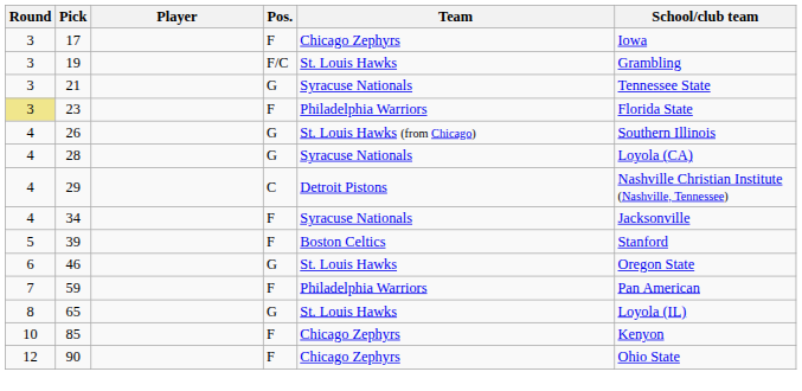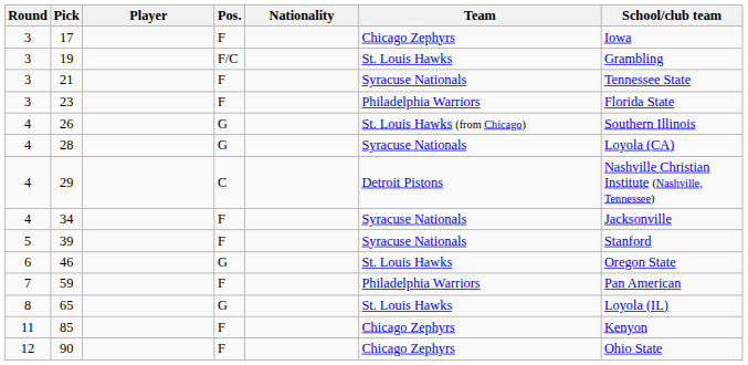+ column: Nationality
21 | Pos.: G -> F
23 | Round: khaki background -> no background
39 | Team: Boston Celtics -> Syracuse Nationals
85 | Round: 10 -> 11
